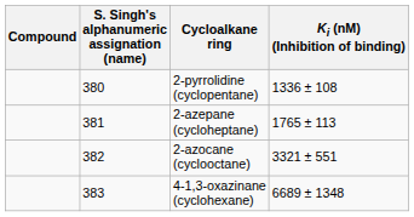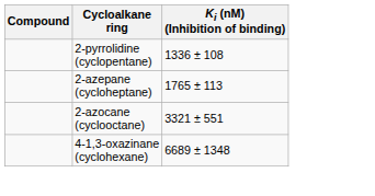- column: S. Singh's alphanumeric assignation (name) | 380 | 381 | 382 | 383
